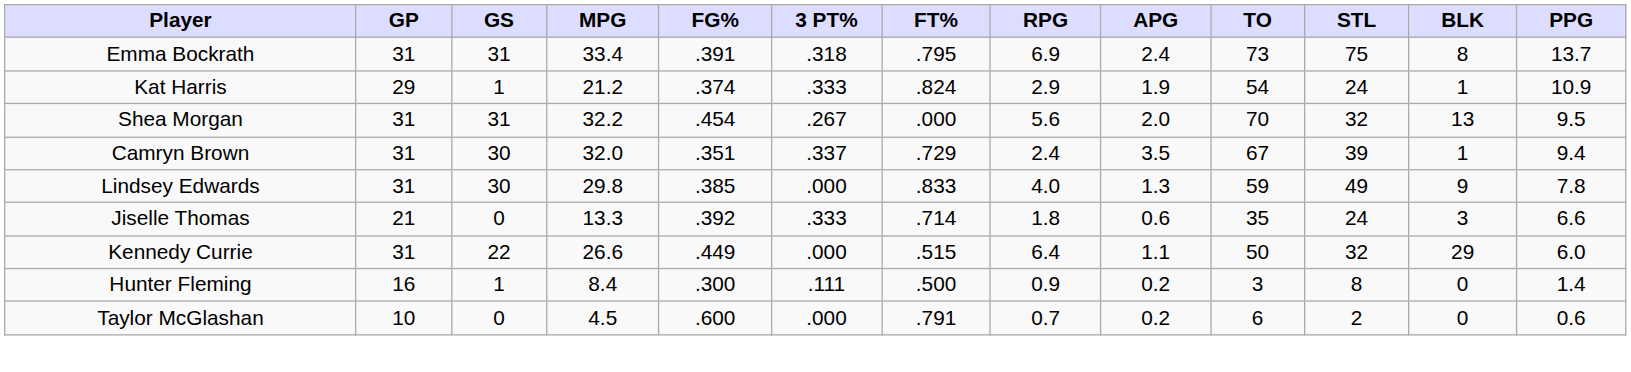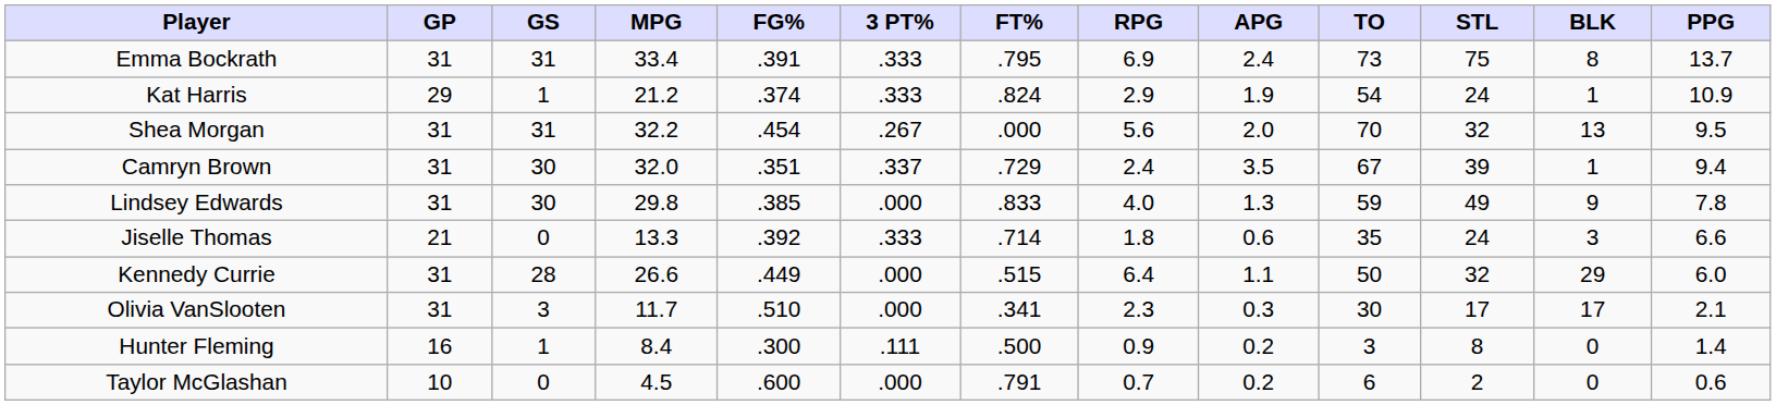Emma Bockrath | 3 PT%: .318 -> .333
Kennedy Currie | GS: 22 -> 28
+ row: Olivia VanSlooten | 31 | 3 | 11.7 | .510 | .000 | .341 | 2.3 | 0.3 | 30 | 17 | 17 | 2.1
